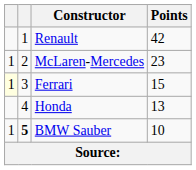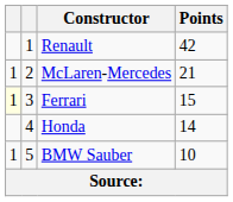McLaren-Mercedes | Points: 23 -> 21
Honda | Points: 13 -> 14
BMW Sauber | column 2: bold -> normal
